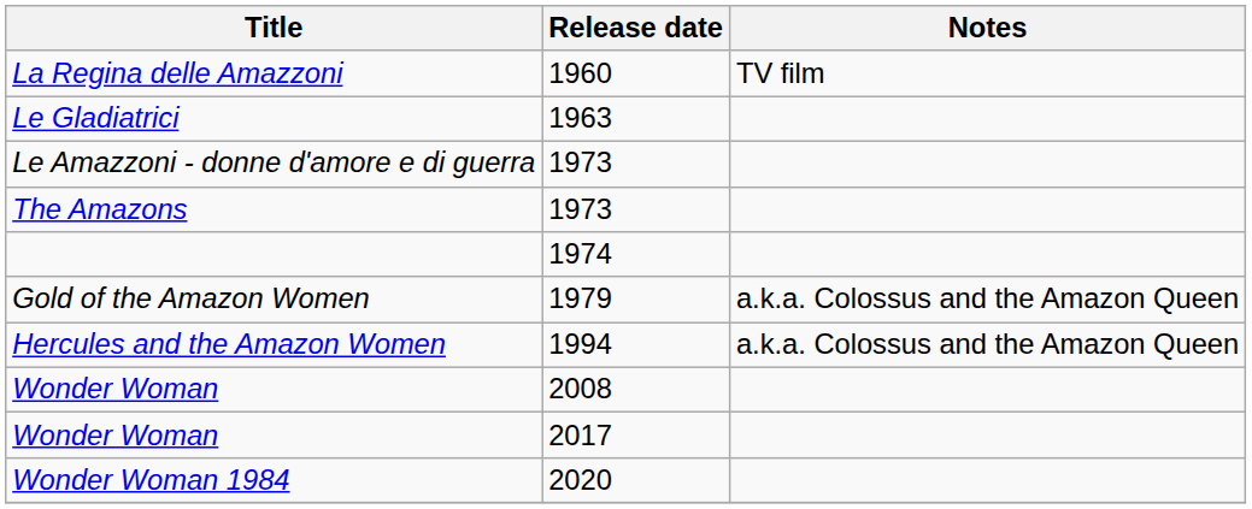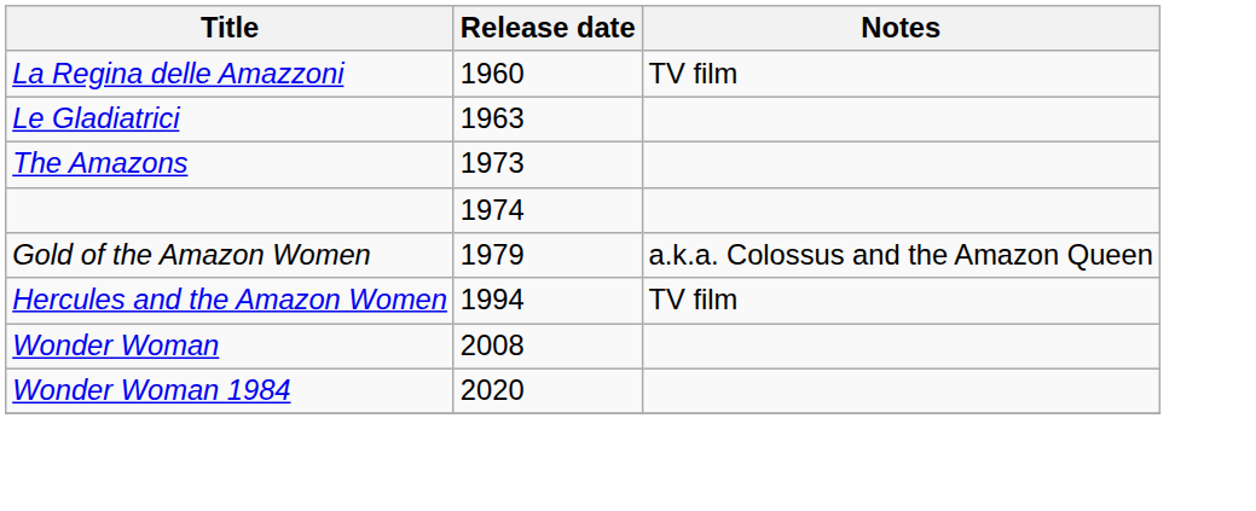- row: Le Amazzoni - donne d'amore e di guerra | 1973
Hercules and the Amazon Women | Notes: a.k.a. Colossus and the Amazon Queen -> TV film
- row: Wonder Woman | 2017
